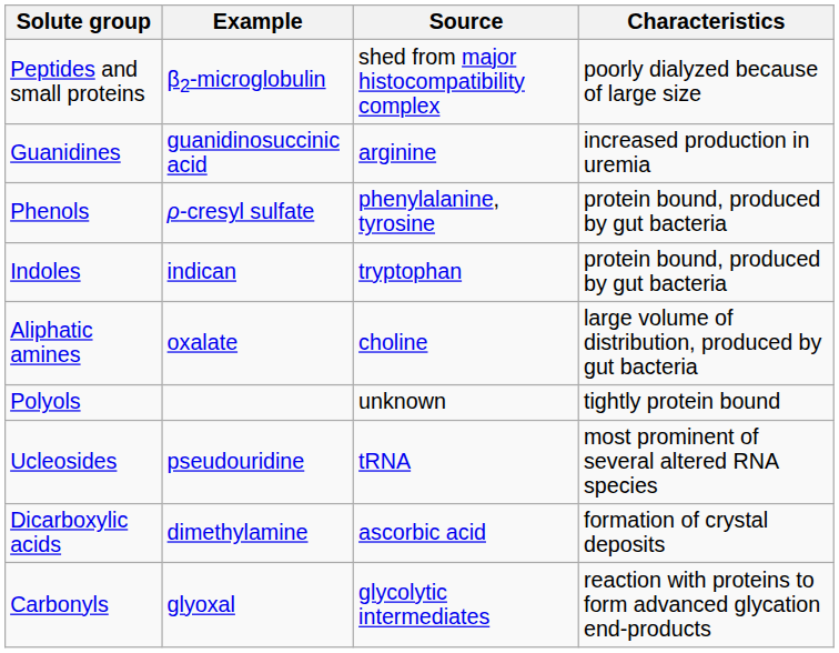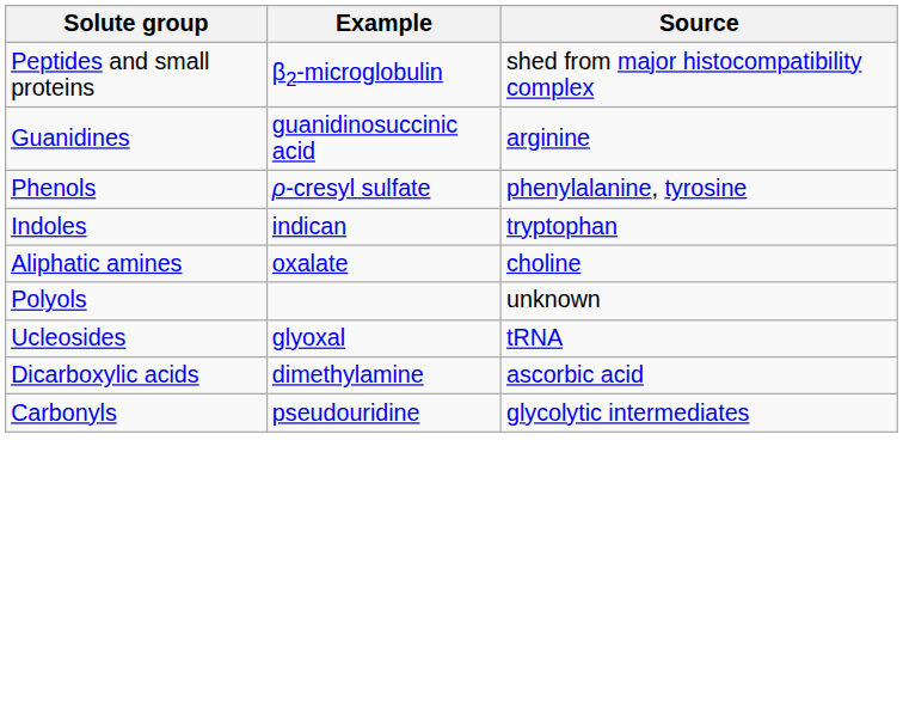- column: Characteristics | poorly dialyzed because of large size | increased production in uremia | protein bound, produced by gut bacteria | protein bound, produced by gut bacteria | large volume of distribution, produced by gut bacteria | tightly protein bound | most prominent of several altered RNA species | formation of crystal deposits | reaction with proteins to form advanced glycation end-products
Ucleosides | Example: pseudouridine -> glyoxal
Carbonyls | Example: glyoxal -> pseudouridine
